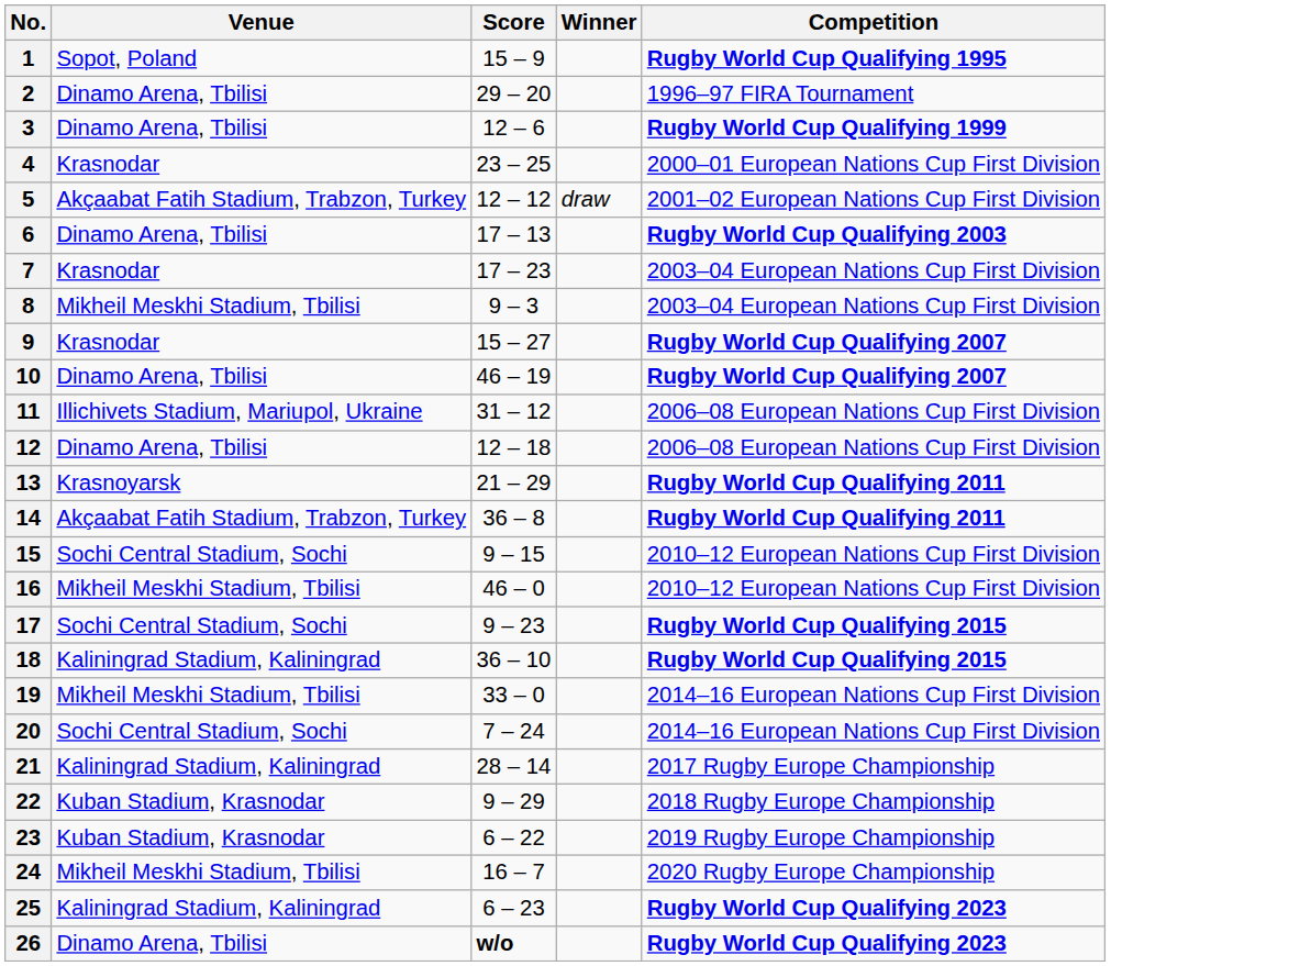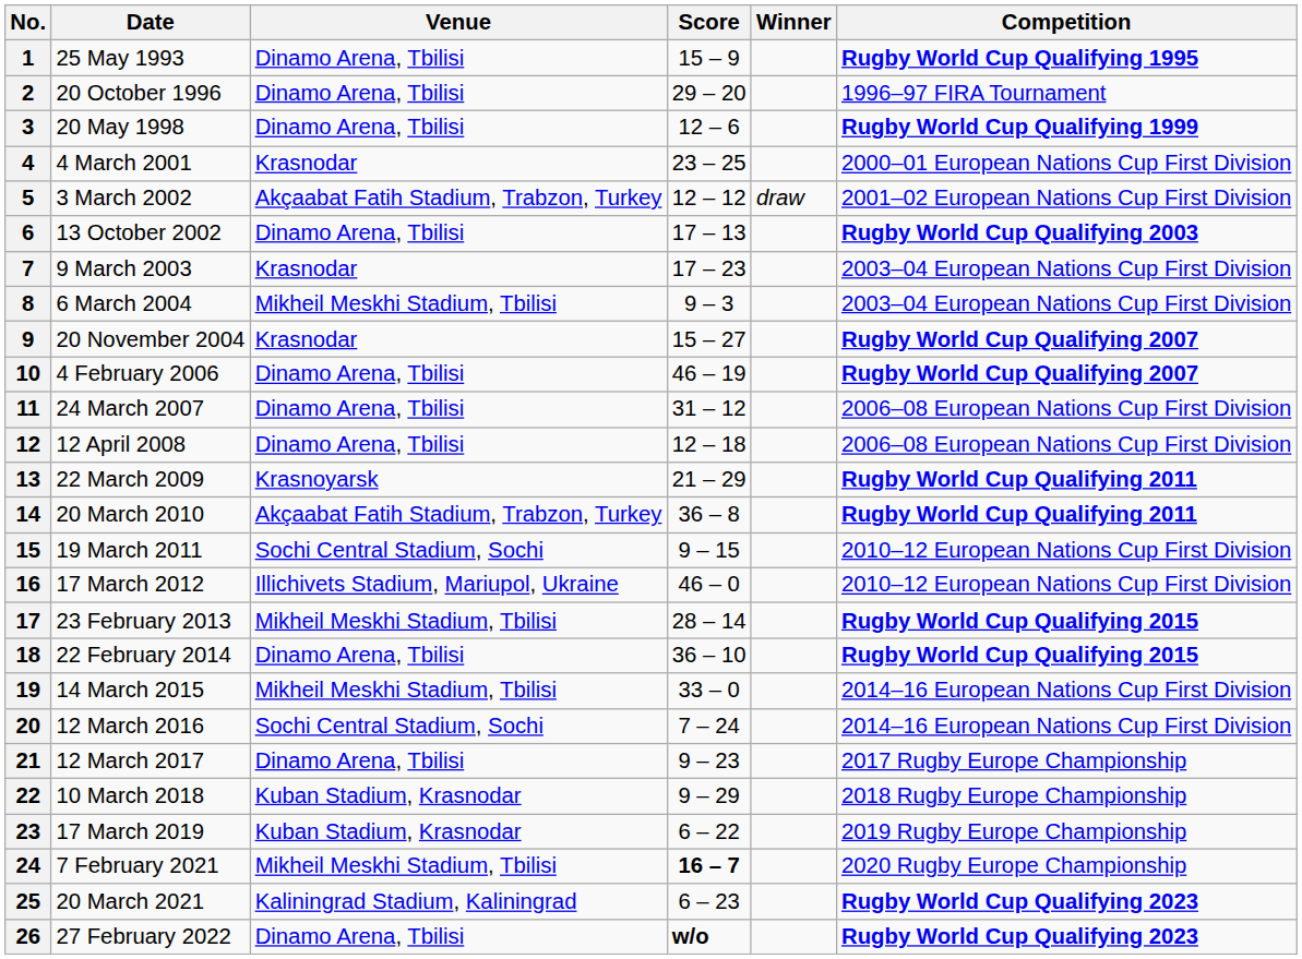+ column: Date | 25 May 1993 | 20 October 1996 | 20 May 1998 | 4 March 2001 | 3 March 2002 | 13 October 2002 | 9 March 2003 | 6 March 2004 | 20 November 2004 | 4 February 2006 | 24 March 2007 | 12 April 2008 | 22 March 2009 | 20 March 2010 | 19 March 2011 | 17 March 2012 | 23 February 2013 | 22 February 2014 | 14 March 2015 | 12 March 2016 | 12 March 2017 | 10 March 2018 | 17 March 2019 | 7 February 2021 | 20 March 2021 | 27 February 2022
1 | Venue: Sopot, Poland -> Dinamo Arena, Tbilisi
11 | Venue: Illichivets Stadium, Mariupol, Ukraine -> Dinamo Arena, Tbilisi
16 | Venue: Mikheil Meskhi Stadium, Tbilisi -> Illichivets Stadium, Mariupol, Ukraine
17 | Venue: Sochi Central Stadium, Sochi -> Mikheil Meskhi Stadium, Tbilisi
17 | Score: 9 – 23 -> 28 – 14
18 | Venue: Kaliningrad Stadium, Kaliningrad -> Dinamo Arena, Tbilisi
21 | Venue: Kaliningrad Stadium, Kaliningrad -> Dinamo Arena, Tbilisi
21 | Score: 28 – 14 -> 9 – 23
24 | Score: normal -> bold
